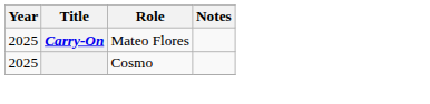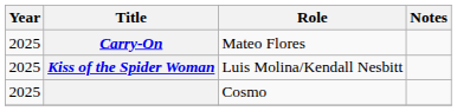+ row: 2025 | Kiss of the Spider Woman | Luis Molina/Kendall Nesbitt
